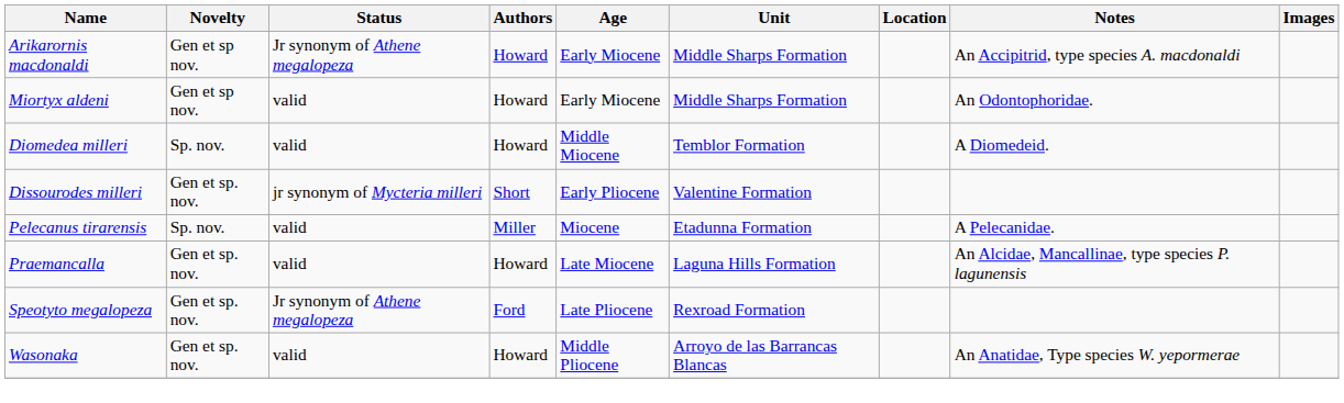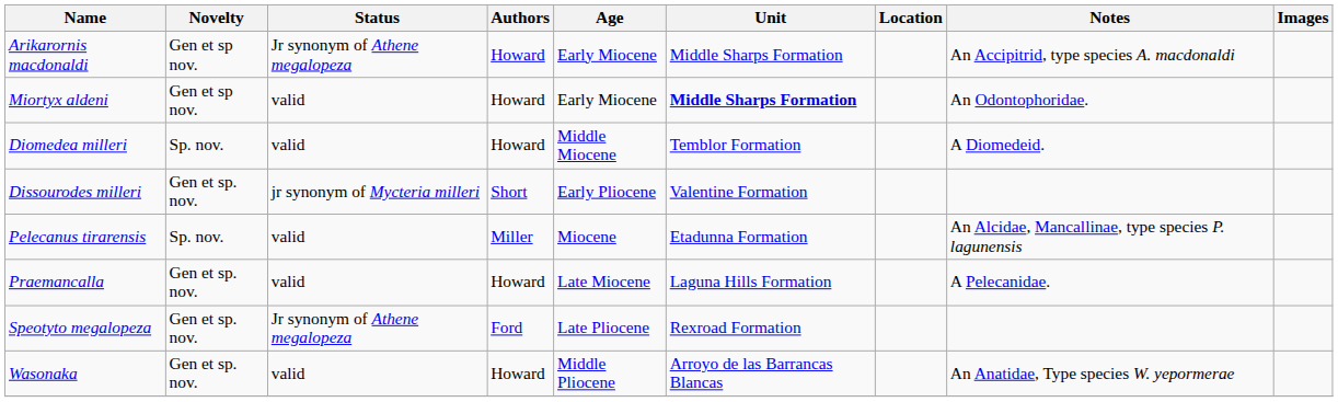Miortyx aldeni | Unit: normal -> bold
Pelecanus tirarensis | Notes: A Pelecanidae. -> An Alcidae, Mancallinae, type species P. lagunensis
Praemancalla | Notes: An Alcidae, Mancallinae, type species P. lagunensis -> A Pelecanidae.
